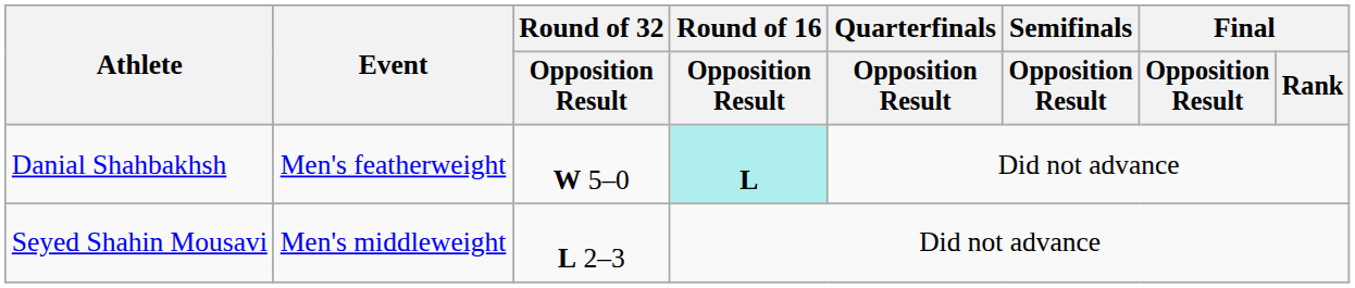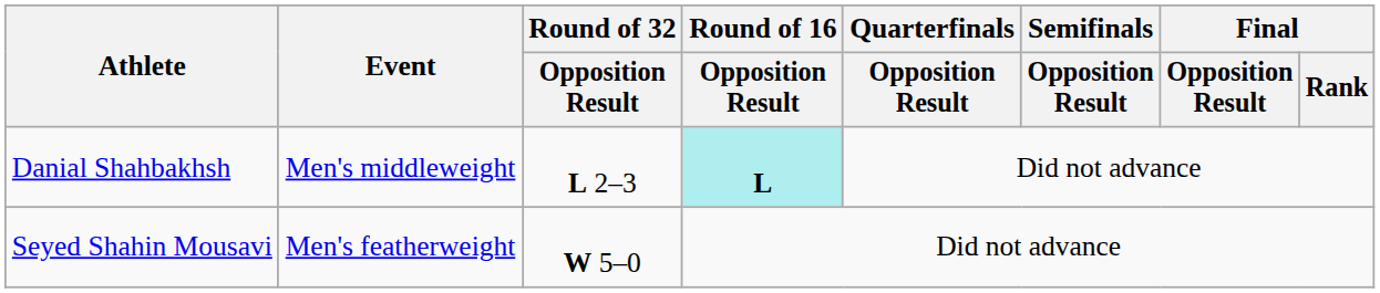Danial Shahbakhsh | Event: Men's featherweight -> Men's middleweight
Danial Shahbakhsh | Round of 32 / Opposition Result: W 5–0 -> L 2–3
Seyed Shahin Mousavi | Event: Men's middleweight -> Men's featherweight
Seyed Shahin Mousavi | Round of 32 / Opposition Result: L 2–3 -> W 5–0
